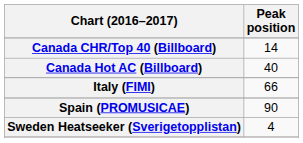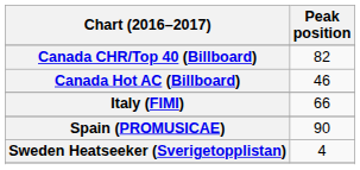Canada CHR/Top 40 (Billboard) | Peak position: 14 -> 82
Canada Hot AC (Billboard) | Peak position: 40 -> 46
